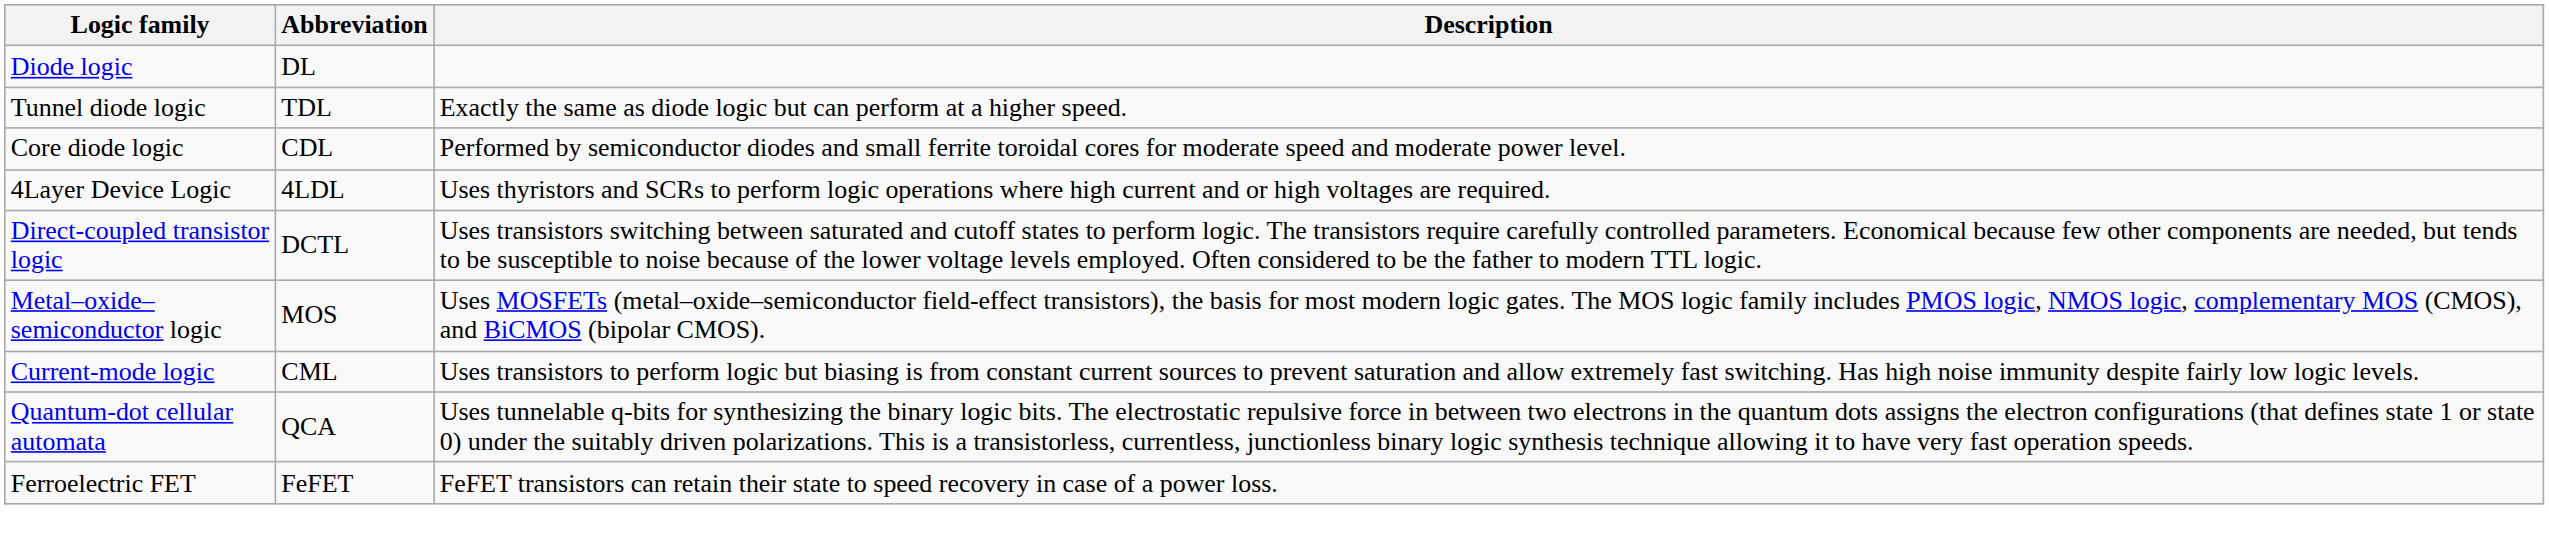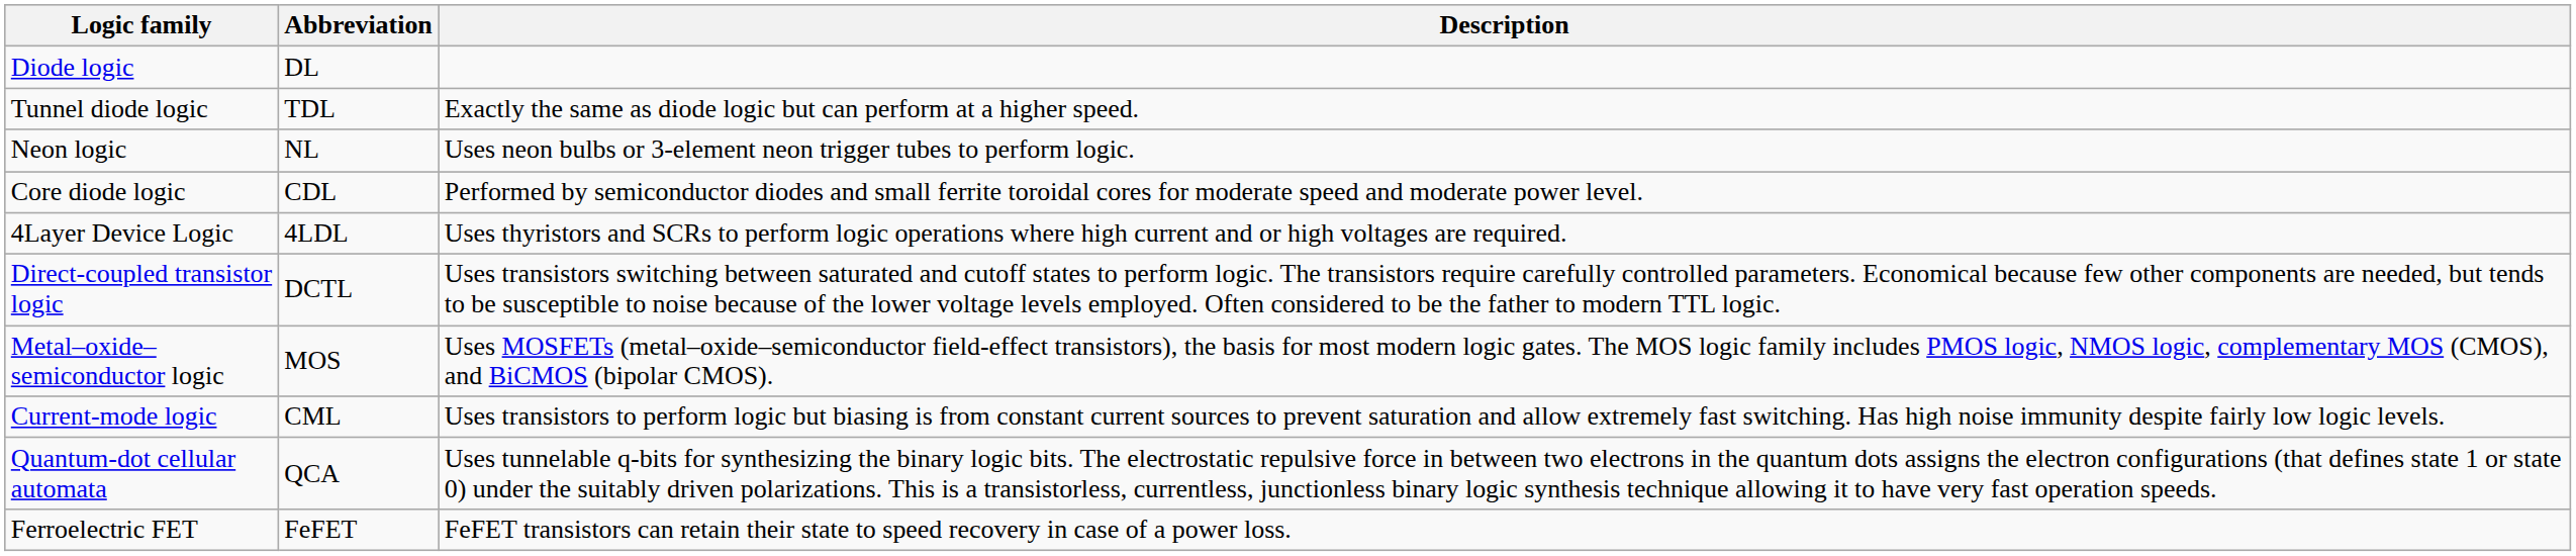+ row: Neon logic | NL | Uses neon bulbs or 3-element neon trigger tubes to perform logic.
